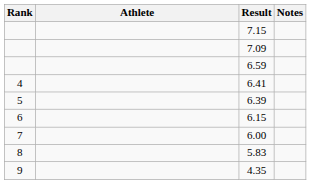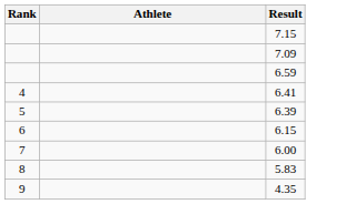- column: Notes
